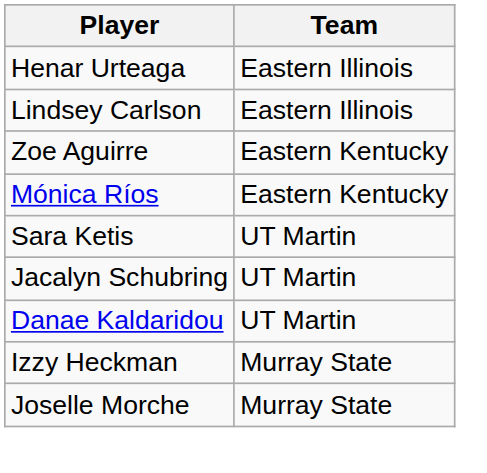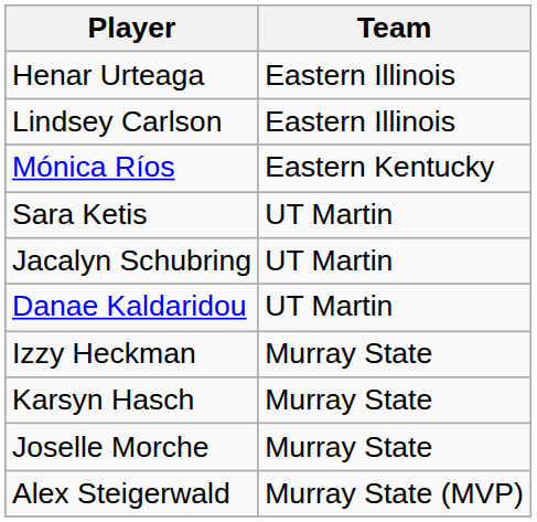- row: Zoe Aguirre | Eastern Kentucky
+ row: Karsyn Hasch | Murray State
+ row: Alex Steigerwald | Murray State (MVP)
